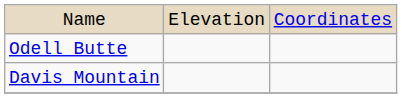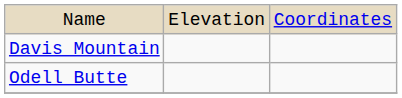rows swapped: Davis Mountain <-> Odell Butte
